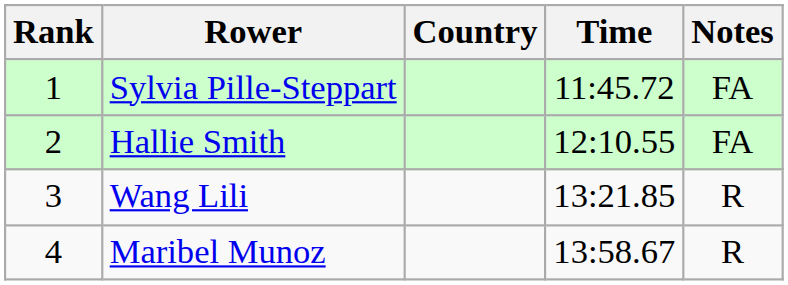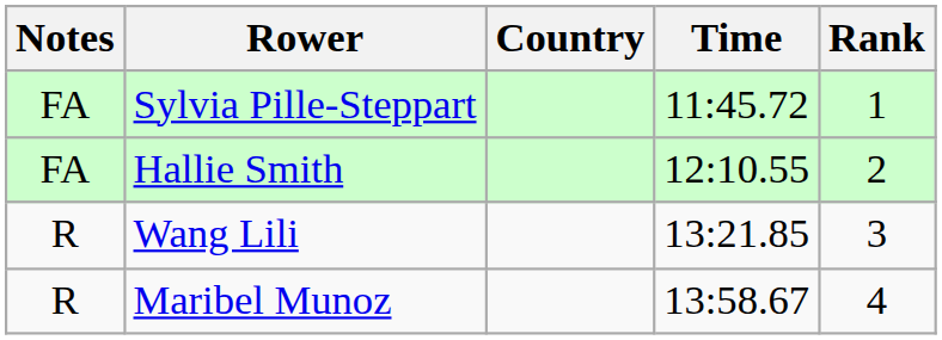columns swapped: Rank <-> Notes
